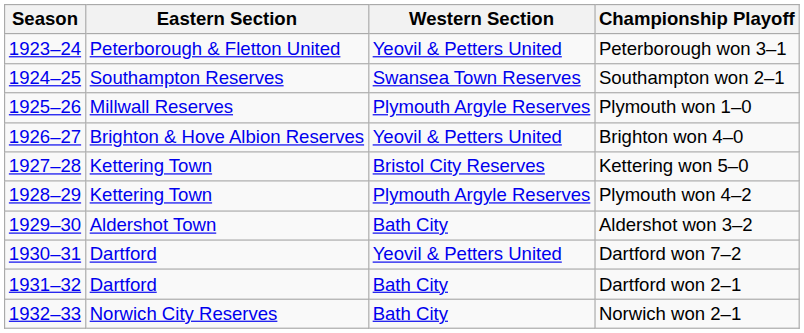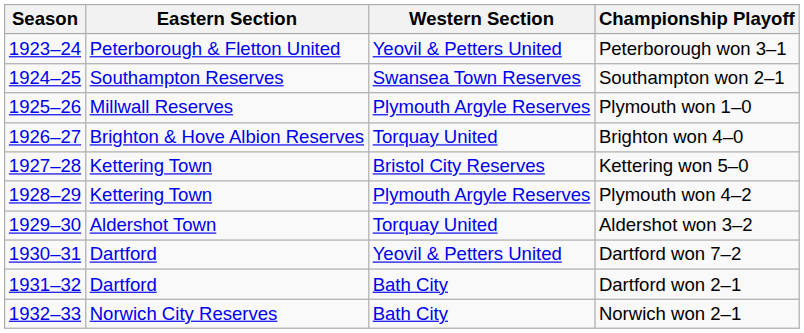Brighton won 4–0 | Western Section: Yeovil & Petters United -> Torquay United
Aldershot won 3–2 | Western Section: Bath City -> Torquay United
